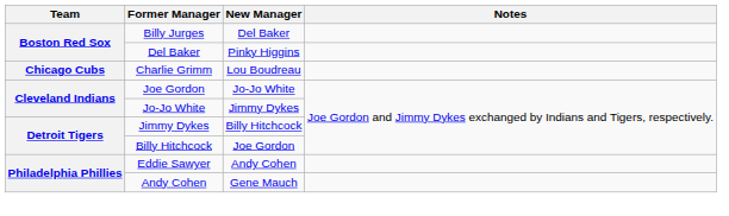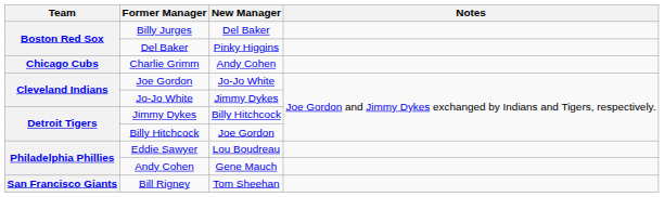Charlie Grimm | New Manager: Lou Boudreau -> Andy Cohen
Eddie Sawyer | New Manager: Andy Cohen -> Lou Boudreau
+ row: San Francisco Giants | Bill Rigney | Tom Sheehan
